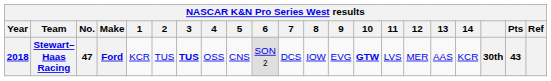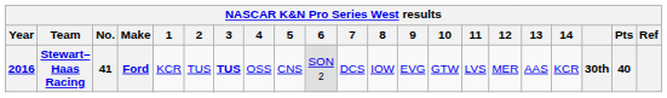Stewart–Haas Racing | Year: 2018 -> 2016
Stewart–Haas Racing | No.: 47 -> 41
Stewart–Haas Racing | 10: bold -> normal
Stewart–Haas Racing | Pts: 43 -> 40
